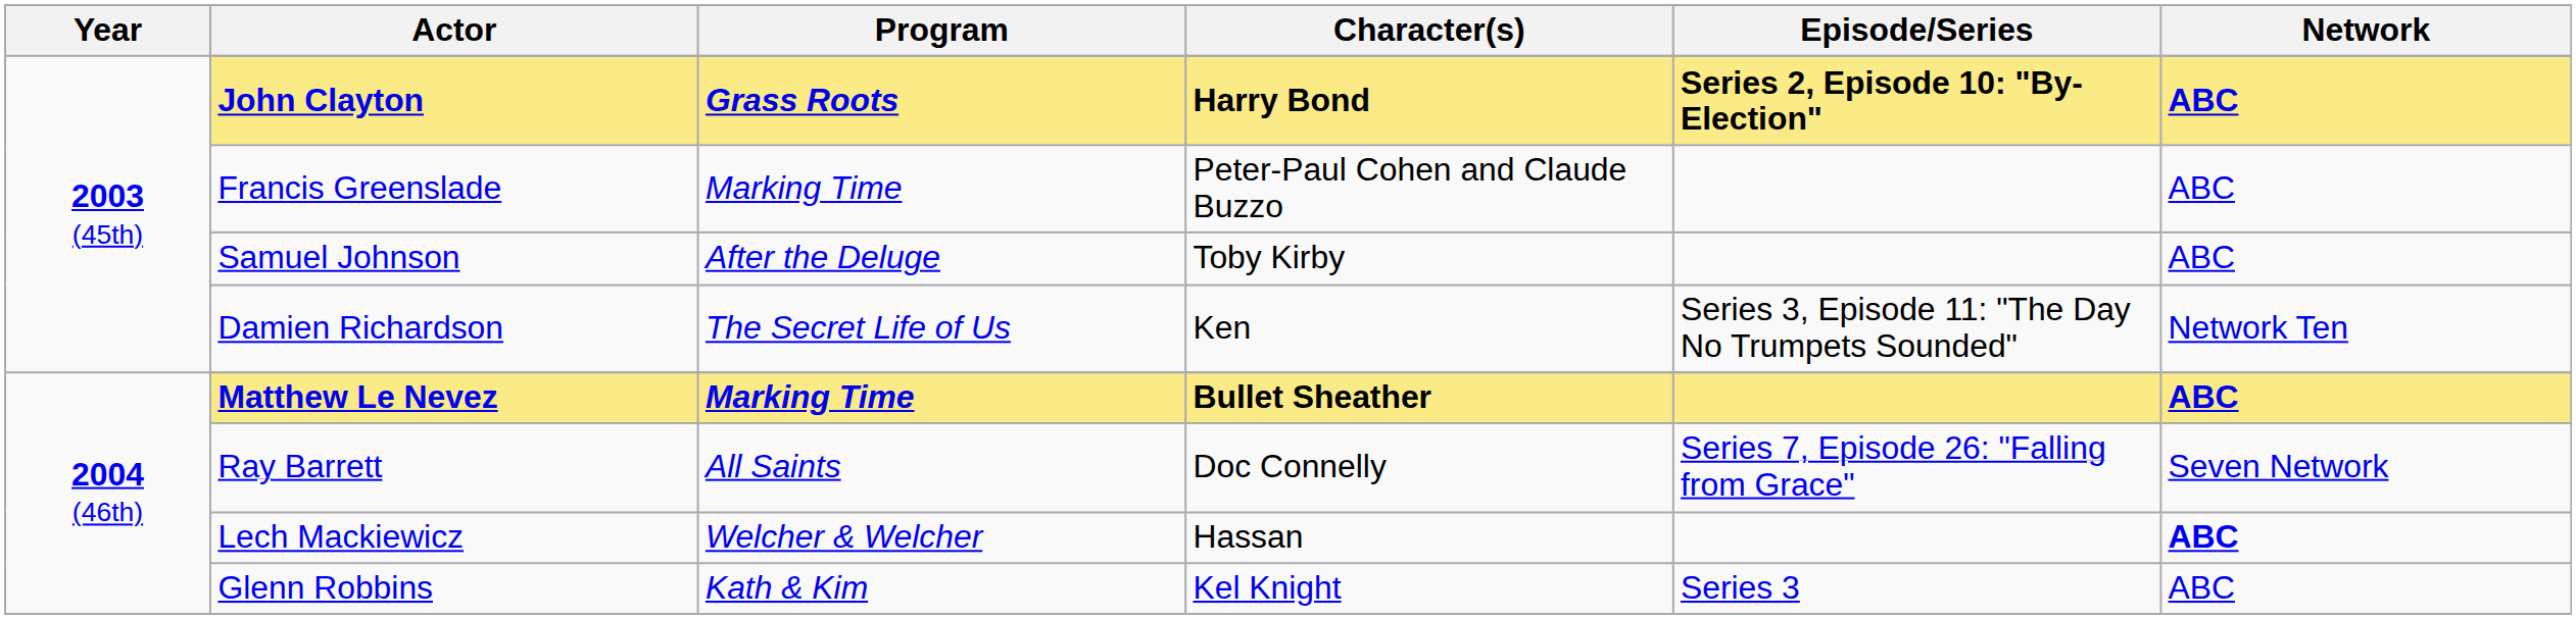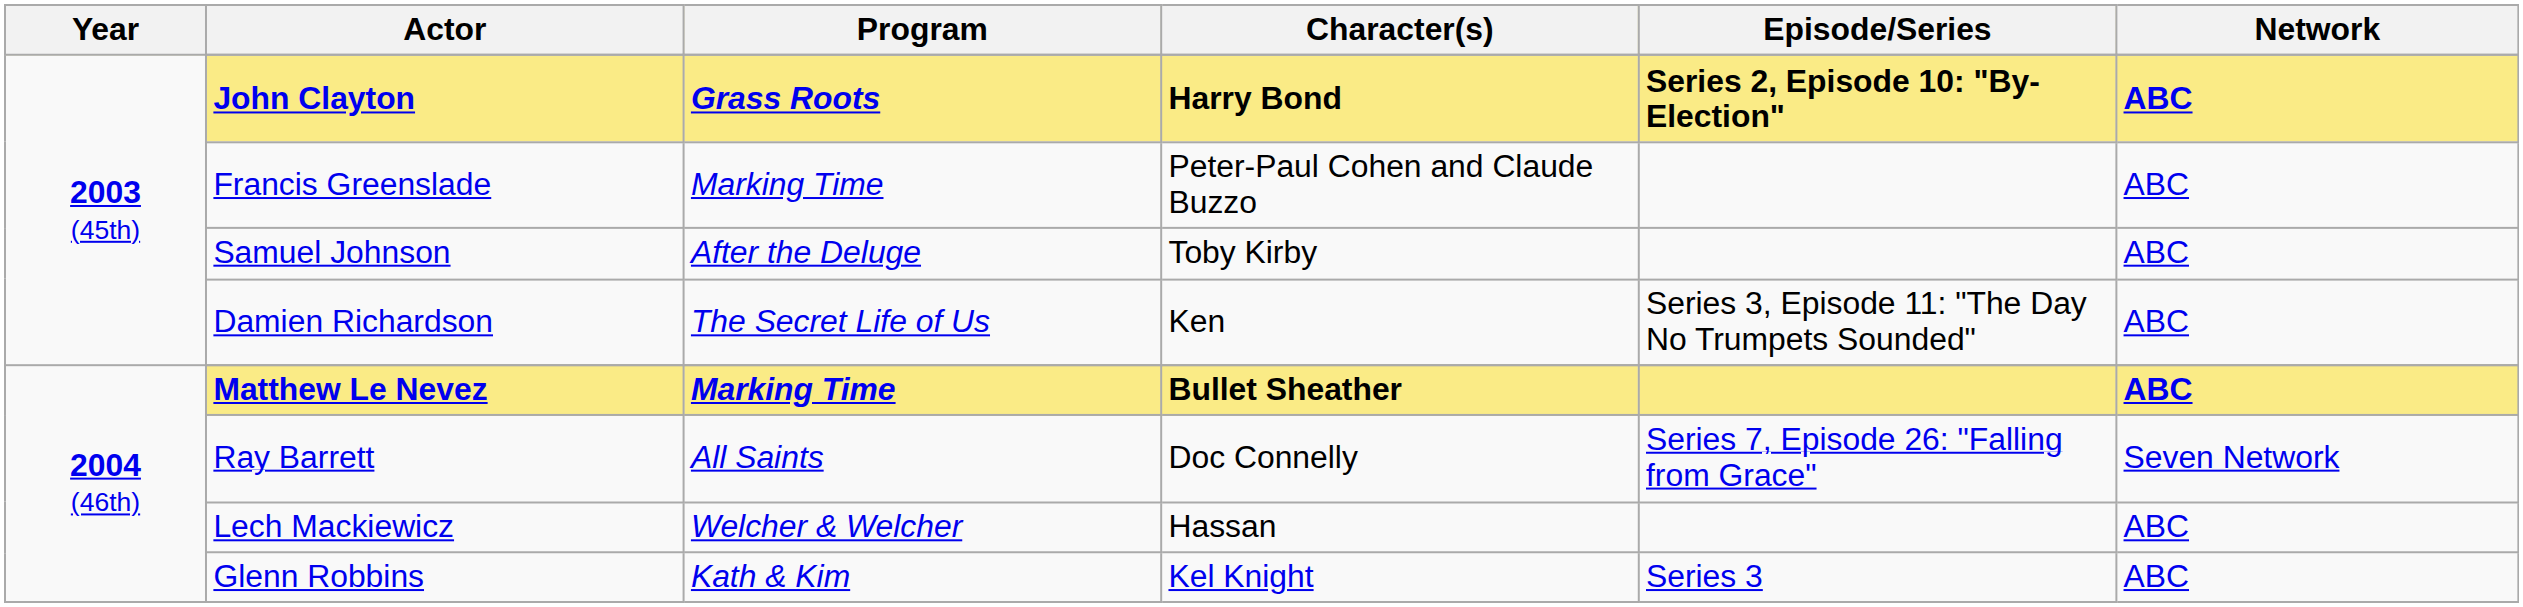Damien Richardson | Network: Network Ten -> ABC
Lech Mackiewicz | Network: bold -> normal
